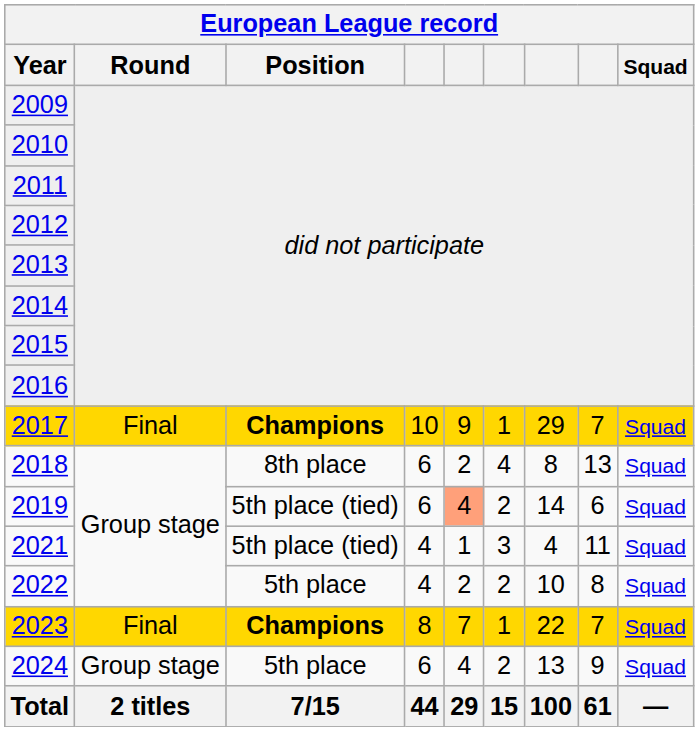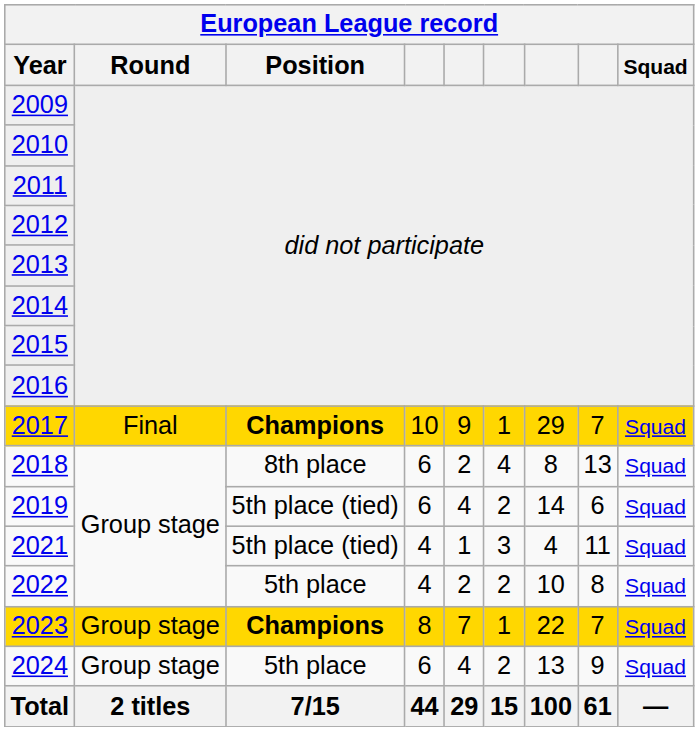2019 | column 5: lightsalmon background -> no background
2023 | Round: Final -> Group stage
